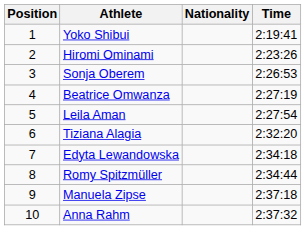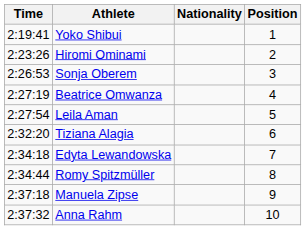columns swapped: Position <-> Time
